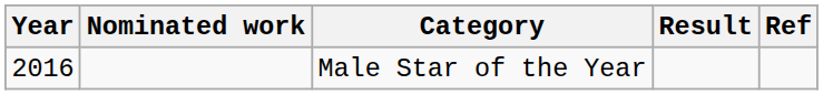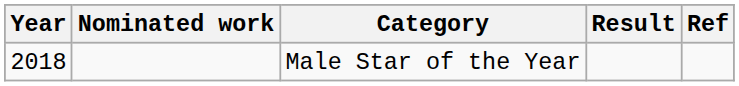Male Star of the Year | Year: 2016 -> 2018
